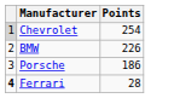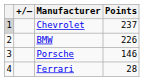+ column: +/–
Chevrolet | Points: 254 -> 237
Porsche | Points: 186 -> 146
Ferrari | column 1: bold -> normal
